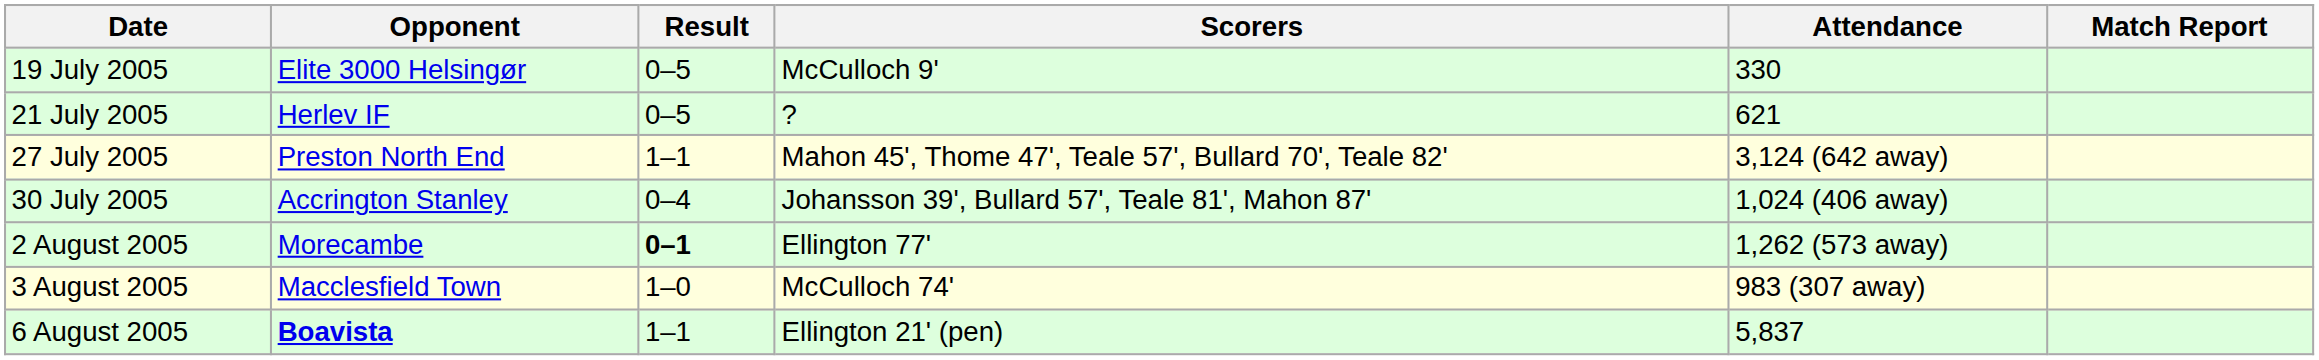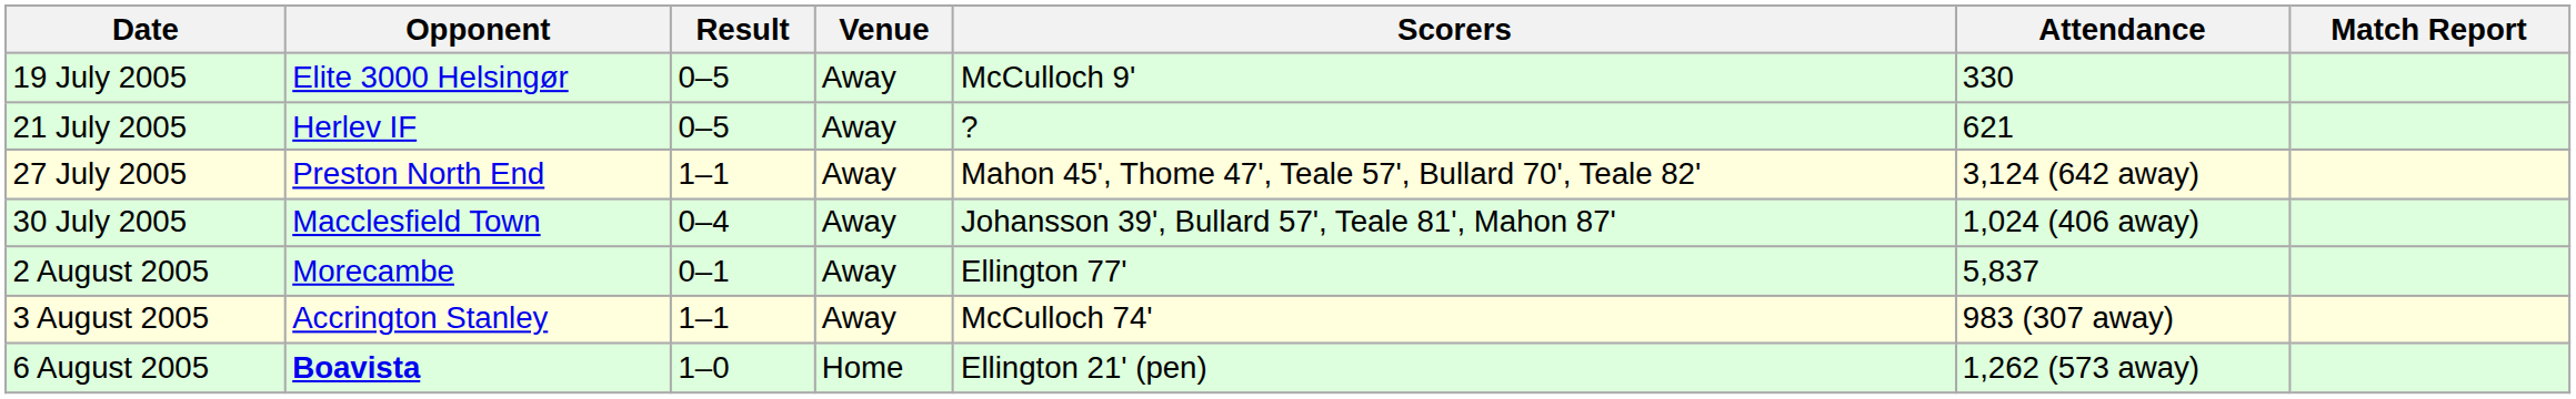+ column: Venue | Away | Away | Away | Away | Away | Away | Home
30 July 2005 | Opponent: Accrington Stanley -> Macclesfield Town
2 August 2005 | Result: bold -> normal
2 August 2005 | Attendance: 1,262 (573 away) -> 5,837
3 August 2005 | Opponent: Macclesfield Town -> Accrington Stanley
3 August 2005 | Result: 1–0 -> 1–1
6 August 2005 | Result: 1–1 -> 1–0
6 August 2005 | Attendance: 5,837 -> 1,262 (573 away)
